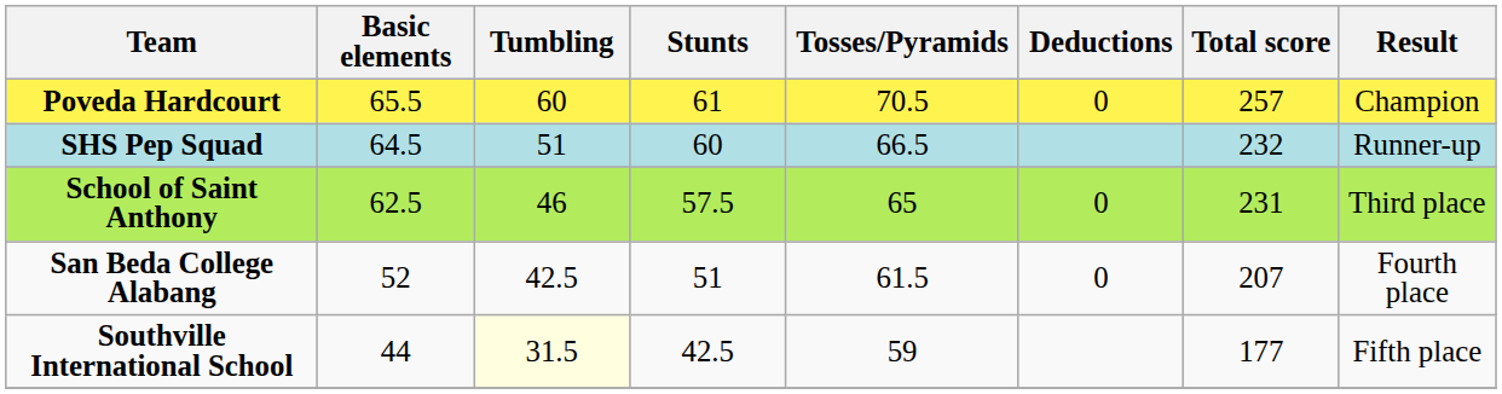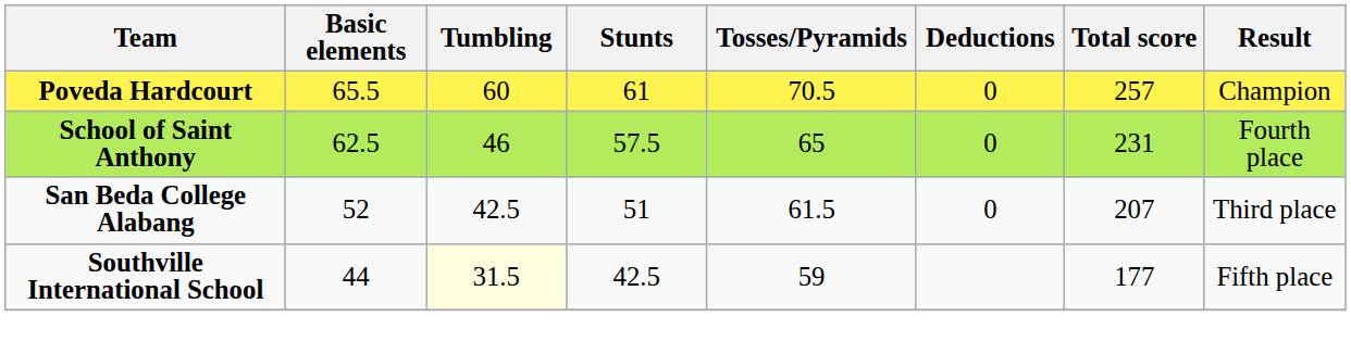- row: SHS Pep Squad | 64.5 | 51 | 60 | 66.5 | 232 | Runner-up
School of Saint Anthony | Result: Third place -> Fourth place
San Beda College Alabang | Result: Fourth place -> Third place
